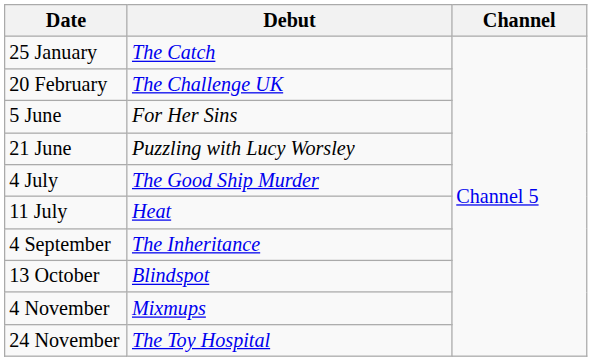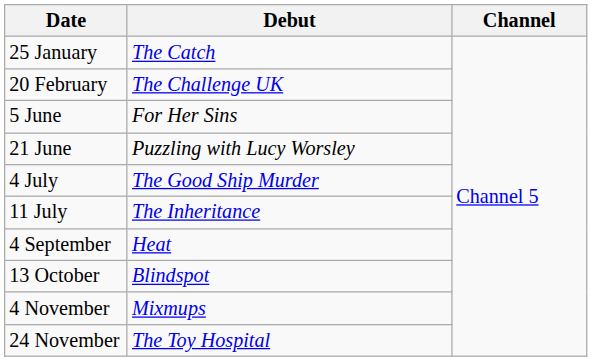11 July | Debut: Heat -> The Inheritance
4 September | Debut: The Inheritance -> Heat
